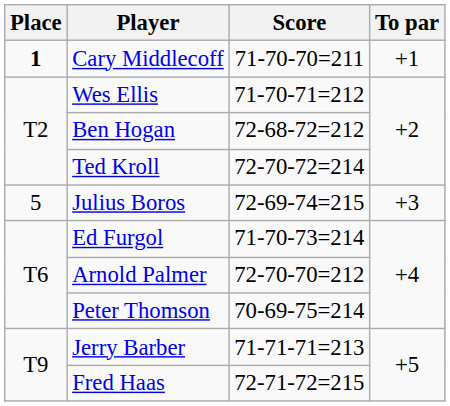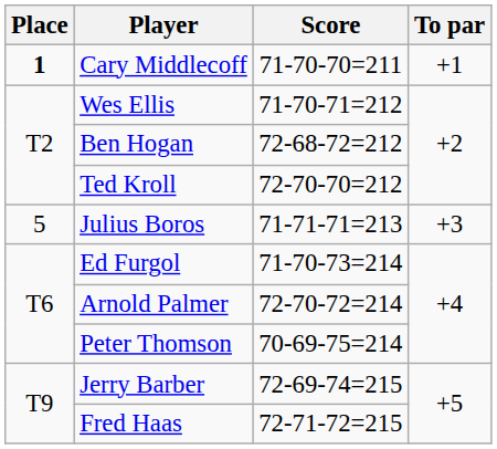Ted Kroll | Score: 72-70-72=214 -> 72-70-70=212
Julius Boros | Score: 72-69-74=215 -> 71-71-71=213
Arnold Palmer | Score: 72-70-70=212 -> 72-70-72=214
Jerry Barber | Score: 71-71-71=213 -> 72-69-74=215
